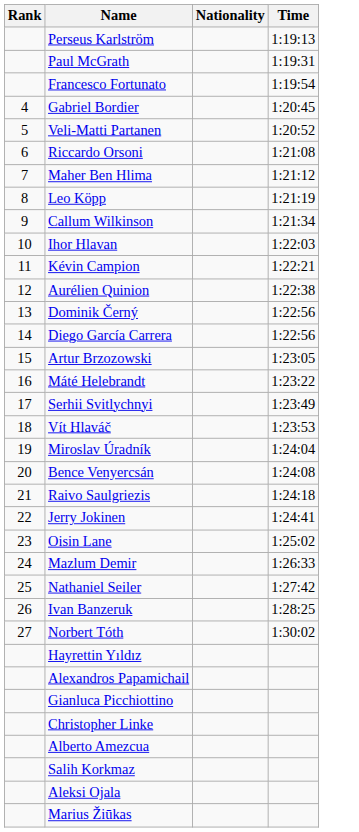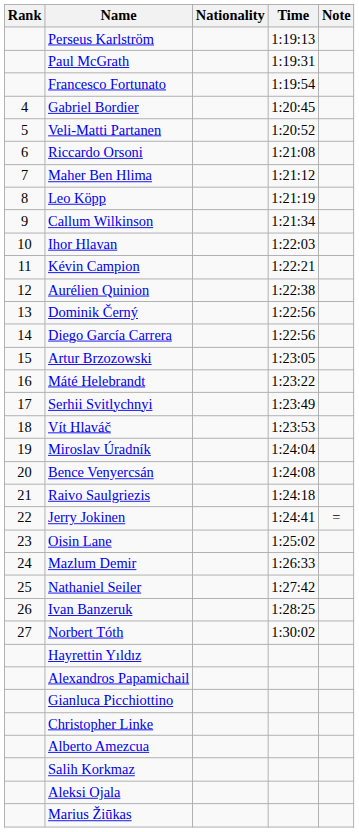+ column: Note | =
